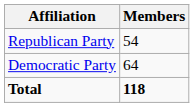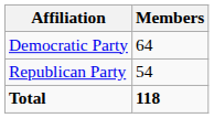rows swapped: Democratic Party <-> Republican Party
